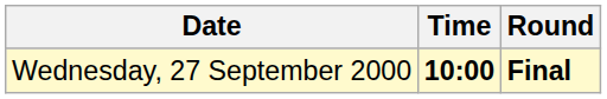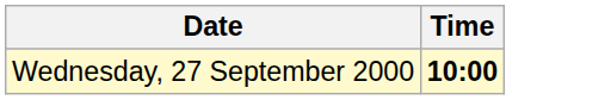- column: Round | Final
